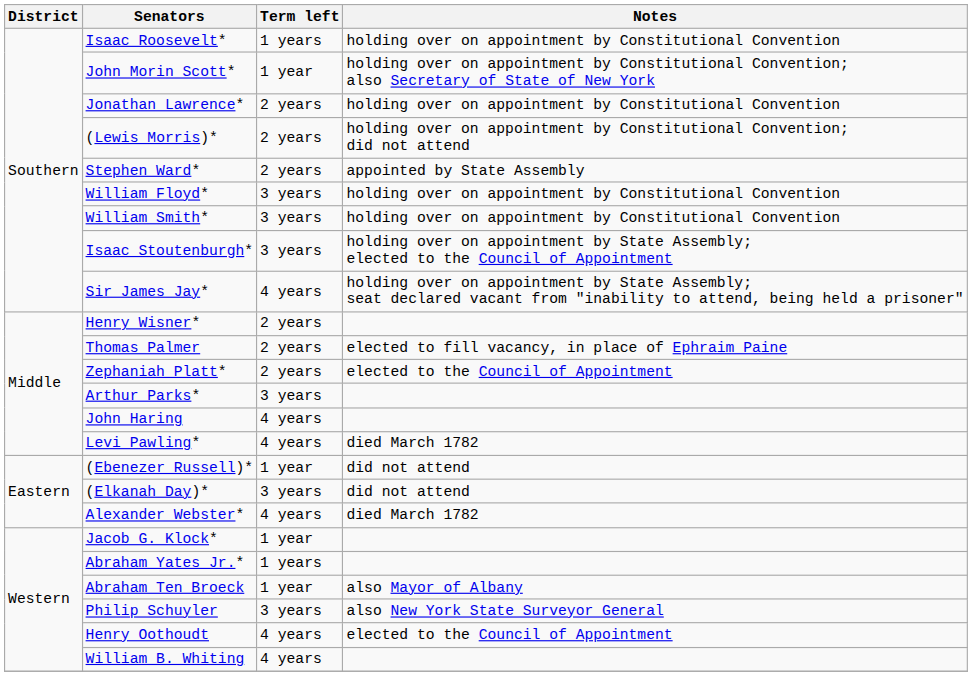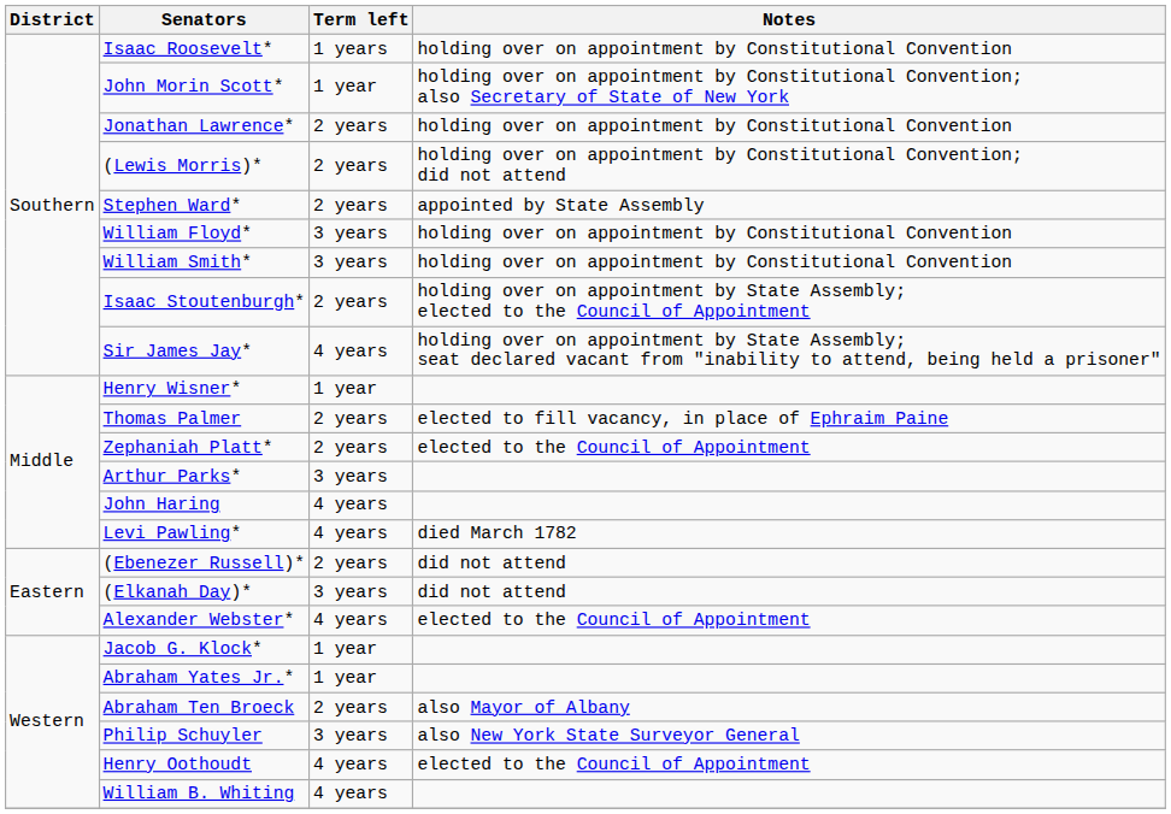Isaac Stoutenburgh* | Term left: 3 years -> 2 years
Henry Wisner* | Term left: 2 years -> 1 year
(Ebenezer Russell)* | Term left: 1 year -> 2 years
Alexander Webster* | Notes: died March 1782 -> elected to the Council of Appointment
Abraham Yates Jr.* | Term left: 1 years -> 1 year
Abraham Ten Broeck | Term left: 1 year -> 2 years
